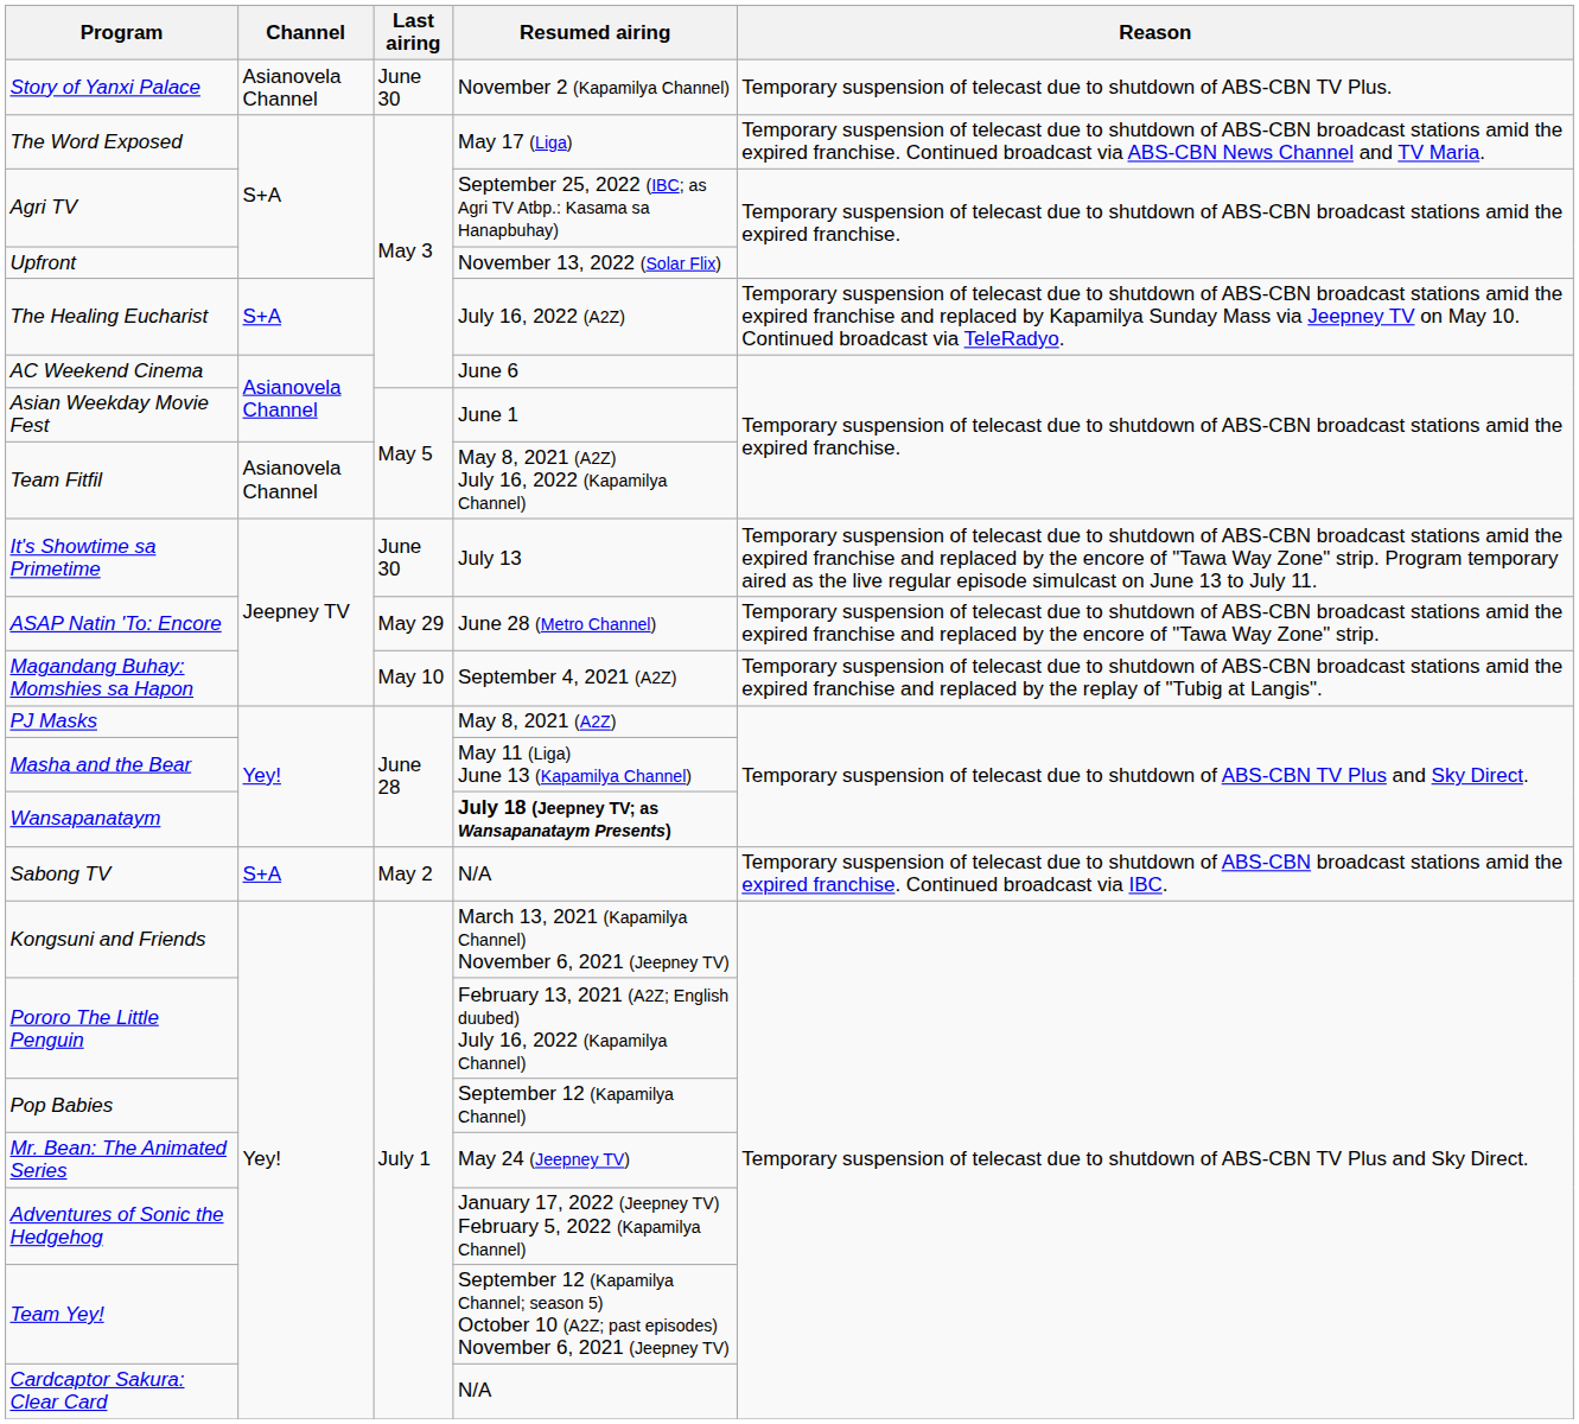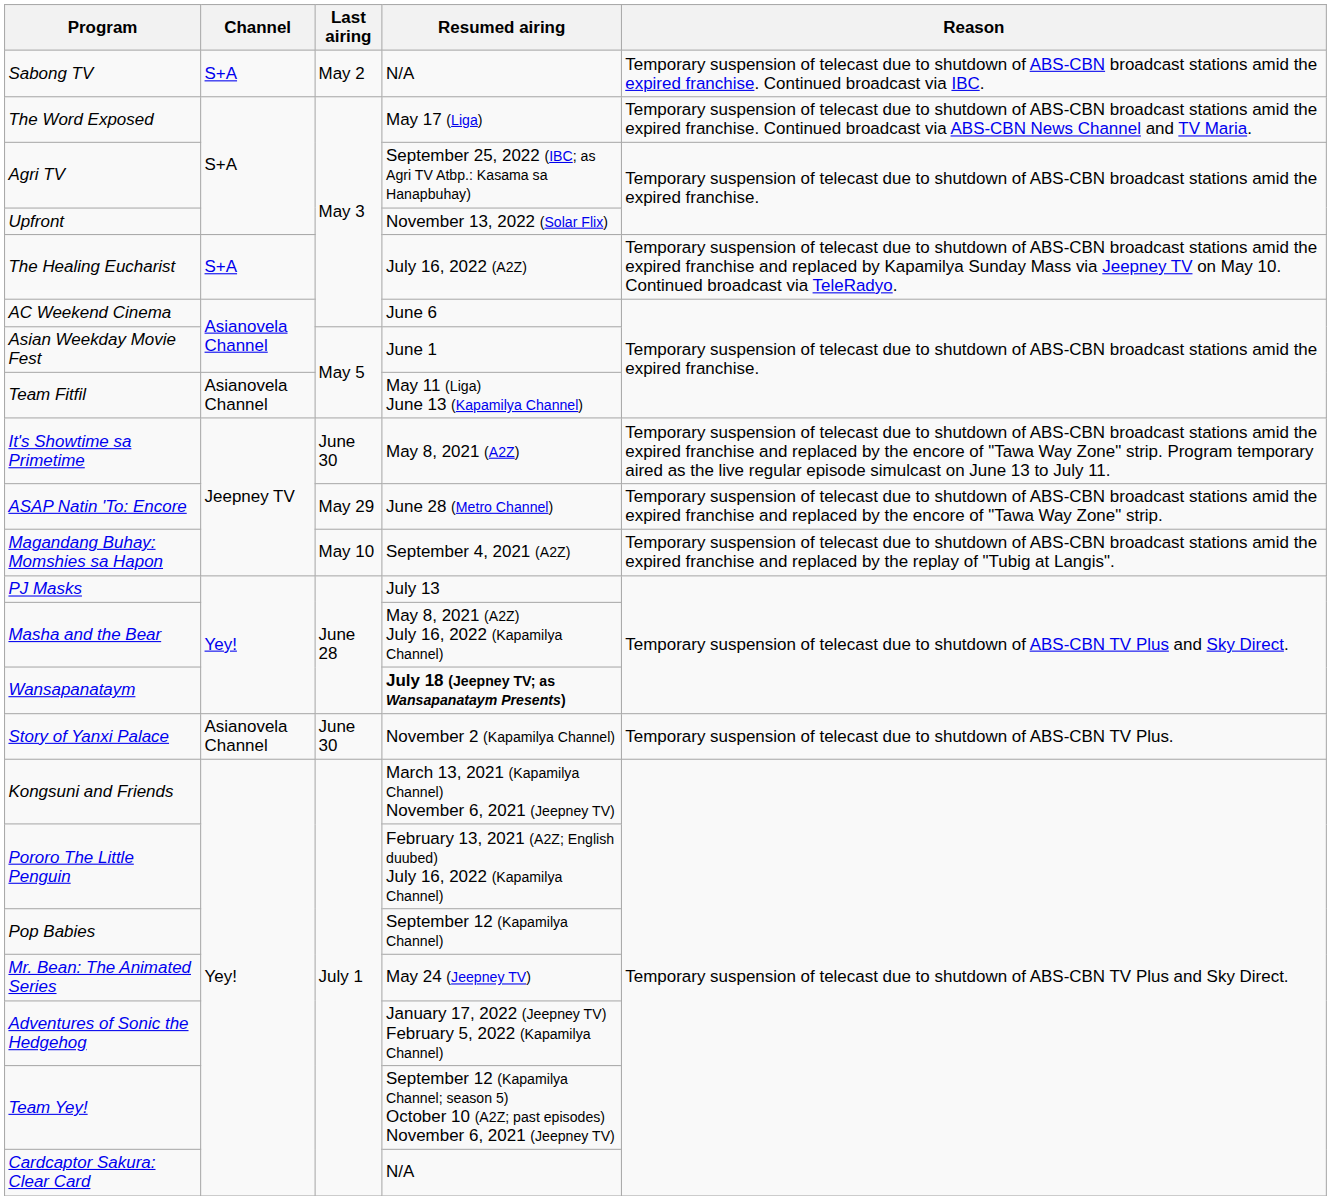rows swapped: Sabong TV <-> Story of Yanxi Palace
Team Fitfil | Resumed airing: May 8, 2021 (A2Z) July 16, 2022 (Kapamilya Channel) -> May 11 (Liga) June 13 (Kapamilya Channel)
It's Showtime sa Primetime | Resumed airing: July 13 -> May 8, 2021 (A2Z)
PJ Masks | Resumed airing: May 8, 2021 (A2Z) -> July 13
Masha and the Bear | Resumed airing: May 11 (Liga) June 13 (Kapamilya Channel) -> May 8, 2021 (A2Z) July 16, 2022 (Kapamilya Channel)
